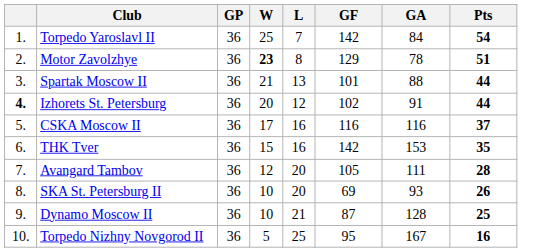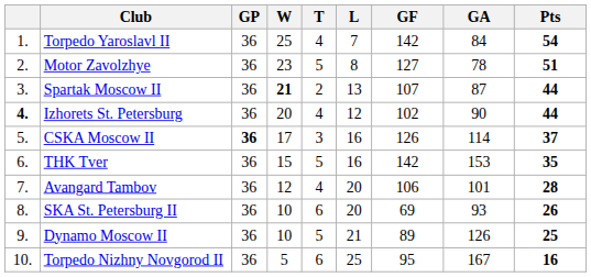+ column: T | 4 | 5 | 2 | 4 | 3 | 5 | 4 | 6 | 5 | 6
Motor Zavolzhye | W: bold -> normal
Motor Zavolzhye | GF: 129 -> 127
Spartak Moscow II | W: normal -> bold
Spartak Moscow II | GF: 101 -> 107
Spartak Moscow II | GA: 88 -> 87
Izhorets St. Petersburg | GA: 91 -> 90
CSKA Moscow II | GP: normal -> bold
CSKA Moscow II | GF: 116 -> 126
CSKA Moscow II | GA: 116 -> 114
Avangard Tambov | GF: 105 -> 106
Avangard Tambov | GA: 111 -> 101
Dynamo Moscow II | GF: 87 -> 89
Dynamo Moscow II | GA: 128 -> 126
